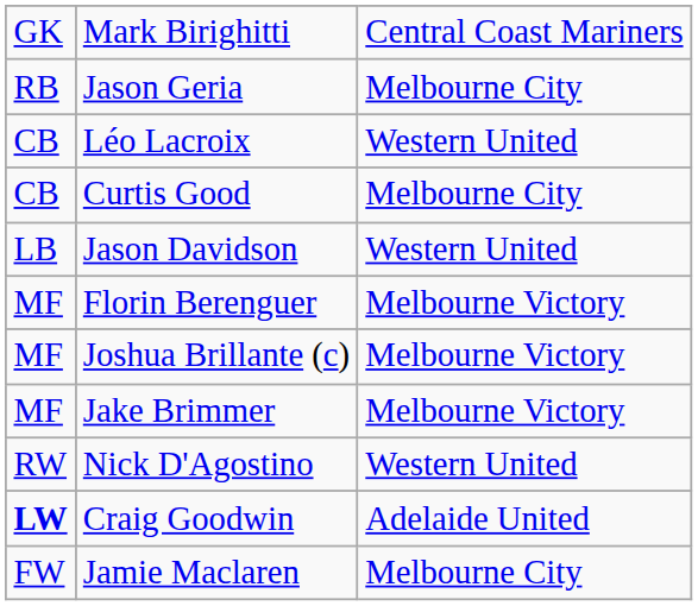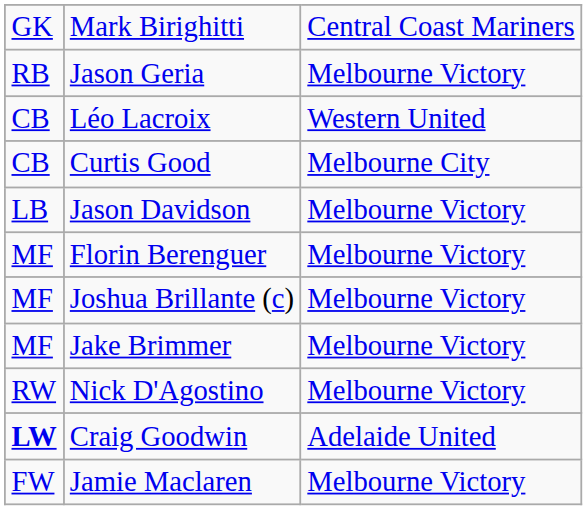Jason Geria | column 3: Melbourne City -> Melbourne Victory
Jason Davidson | column 3: Western United -> Melbourne Victory
Nick D'Agostino | column 3: Western United -> Melbourne Victory
Jamie Maclaren | column 3: Melbourne City -> Melbourne Victory
